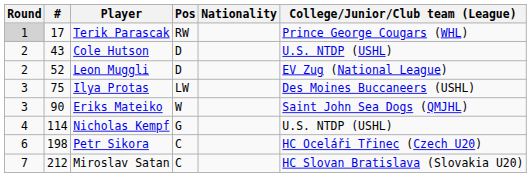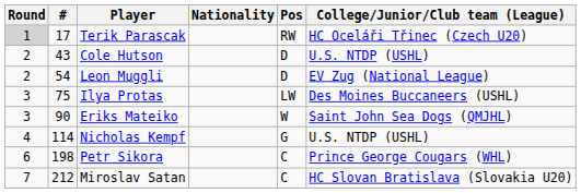columns swapped: Pos <-> Nationality
Terik Parascak | College/Junior/Club team (League): Prince George Cougars (WHL) -> HC Oceláři Třinec (Czech U20)
Leon Muggli | #: 52 -> 54
Petr Sikora | College/Junior/Club team (League): HC Oceláři Třinec (Czech U20) -> Prince George Cougars (WHL)
